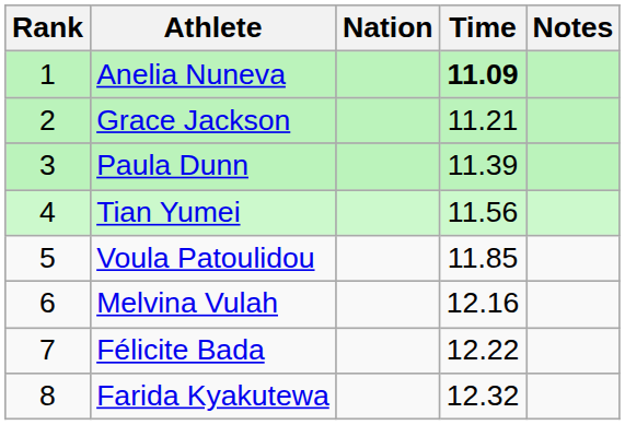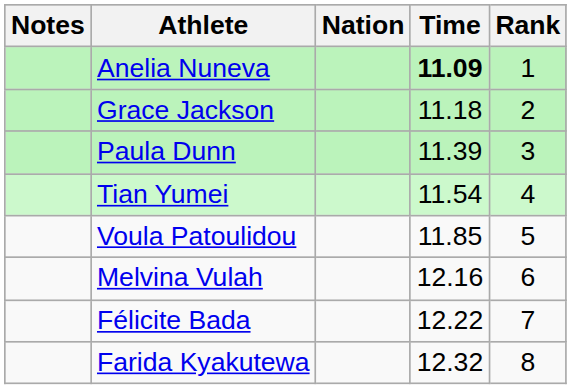columns swapped: Rank <-> Notes
Grace Jackson | Time: 11.21 -> 11.18
Tian Yumei | Time: 11.56 -> 11.54
